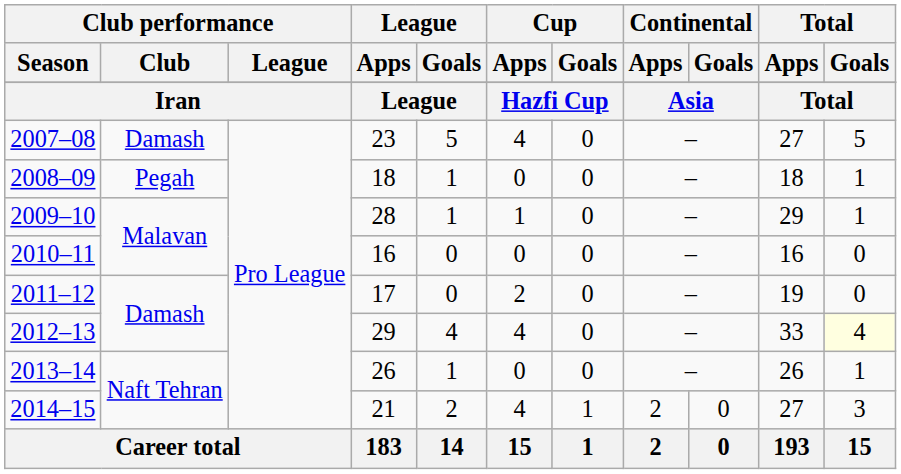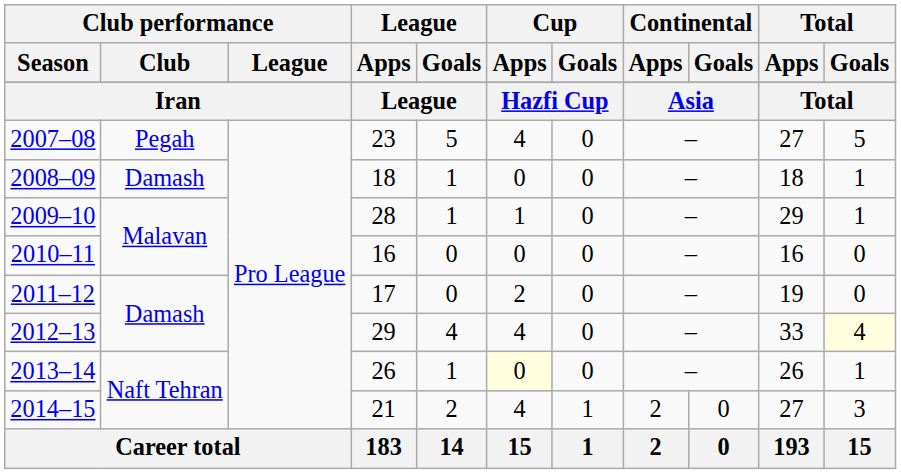2007–08 | Club performance / Club: Damash -> Pegah
2008–09 | Club performance / Club: Pegah -> Damash
2013–14 | Cup / Apps: no background -> lightyellow background
